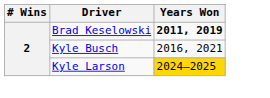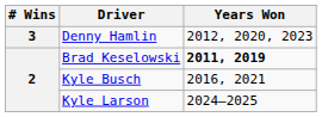+ row: 3 | Denny Hamlin | 2012, 2020, 2023
Kyle Larson | Years Won: gold background -> no background
